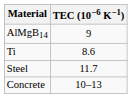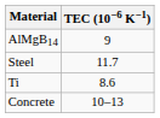rows swapped: Steel <-> Ti
